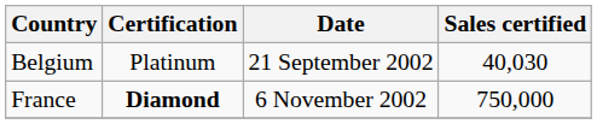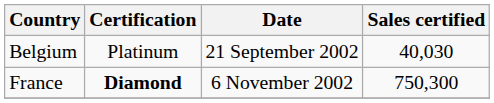France | Sales certified: 750,000 -> 750,300
